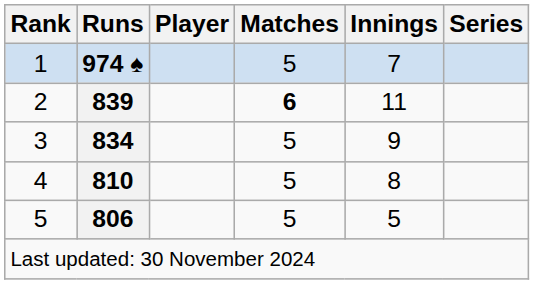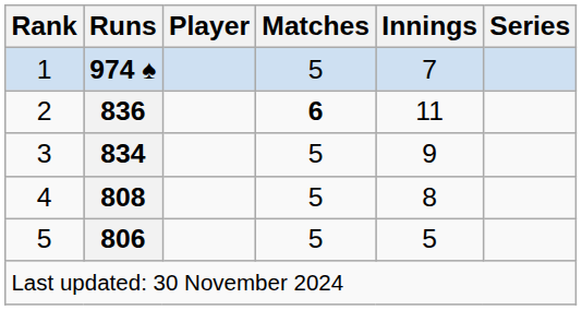2 | Runs: 839 -> 836
4 | Runs: 810 -> 808
